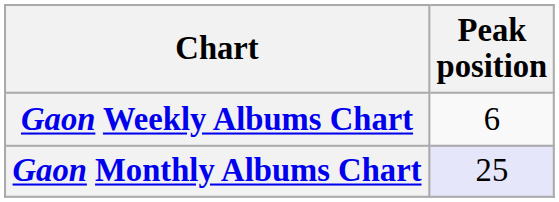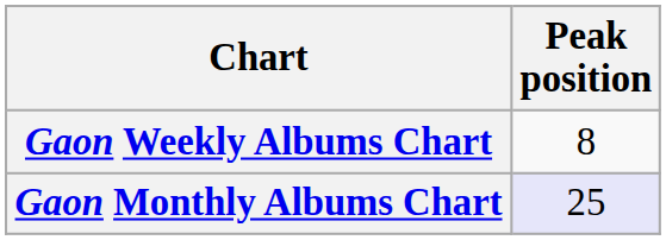Gaon Weekly Albums Chart | Peak position: 6 -> 8
